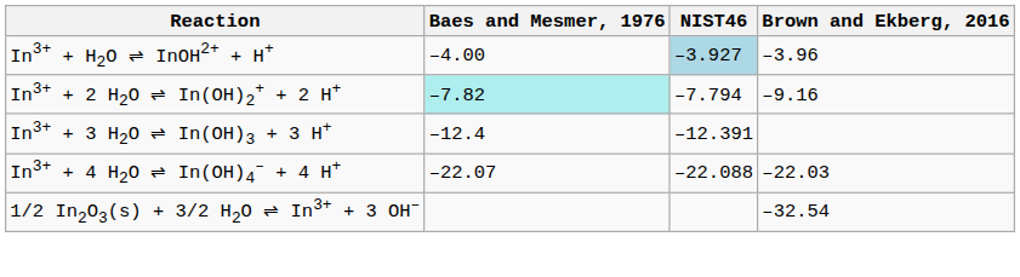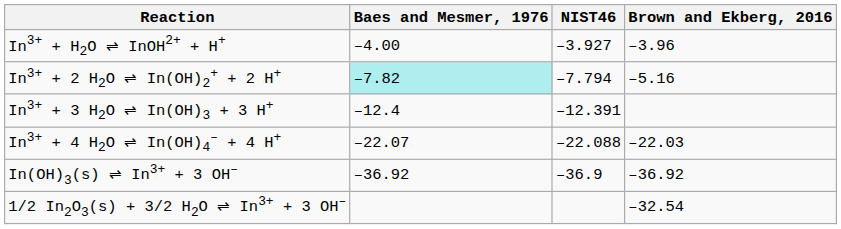In3+ + H2O ⇌ InOH2+ + H+ | NIST46: lightblue background -> no background
In3+ + 2 H2O ⇌ In(OH)2+ + 2 H+ | Brown and Ekberg, 2016: –9.16 -> –5.16
+ row: In(OH)3(s) ⇌ In3+ + 3 OH– | –36.92 | –36.9 | –36.92
